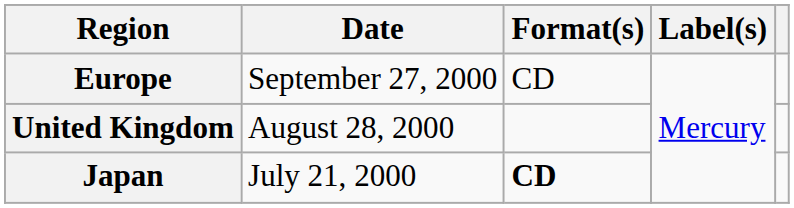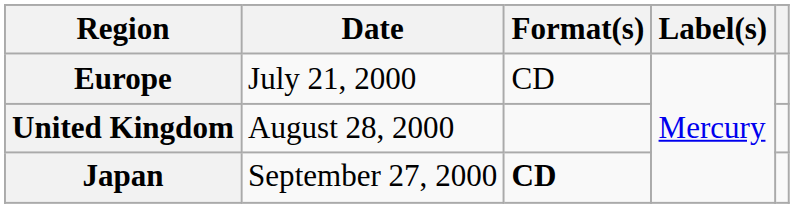Europe | Date: September 27, 2000 -> July 21, 2000
Japan | Date: July 21, 2000 -> September 27, 2000
